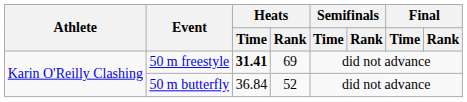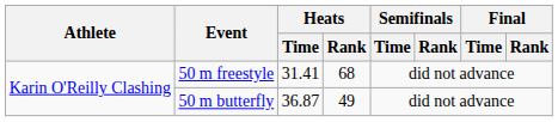50 m freestyle | Heats / Time: bold -> normal
50 m freestyle | Heats / Rank: 69 -> 68
50 m butterfly | Heats / Time: 36.84 -> 36.87
50 m butterfly | Heats / Rank: 52 -> 49
